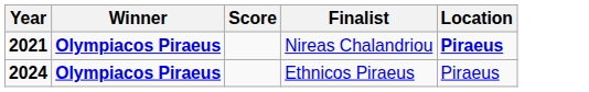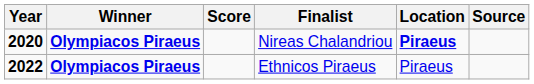+ column: Source
Nireas Chalandriou | Year: 2021 -> 2020
Ethnicos Piraeus | Year: 2024 -> 2022
